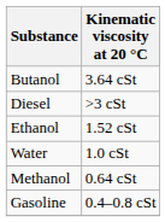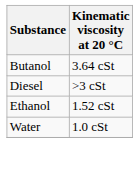- row: Methanol | 0.64 cSt
- row: Gasoline | 0.4–0.8 cSt
